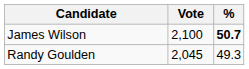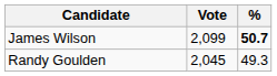James Wilson | Vote: 2,100 -> 2,099
